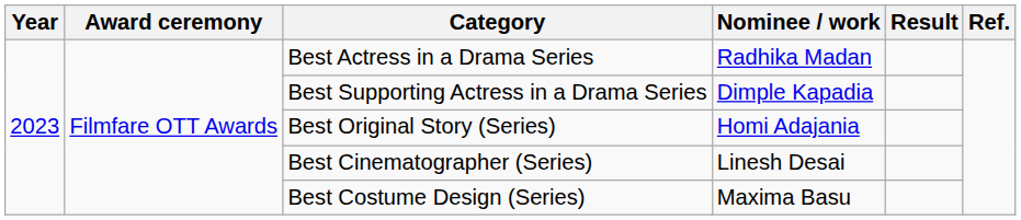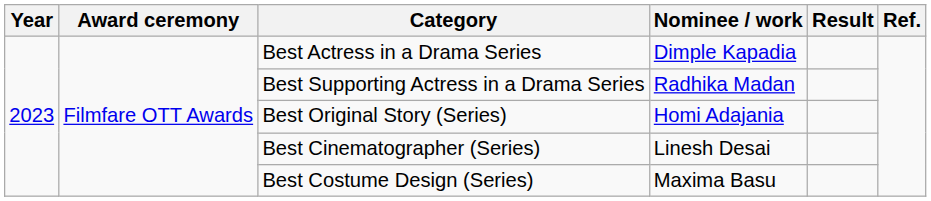Best Actress in a Drama Series | Nominee / work: Radhika Madan -> Dimple Kapadia
Best Supporting Actress in a Drama Series | Nominee / work: Dimple Kapadia -> Radhika Madan
